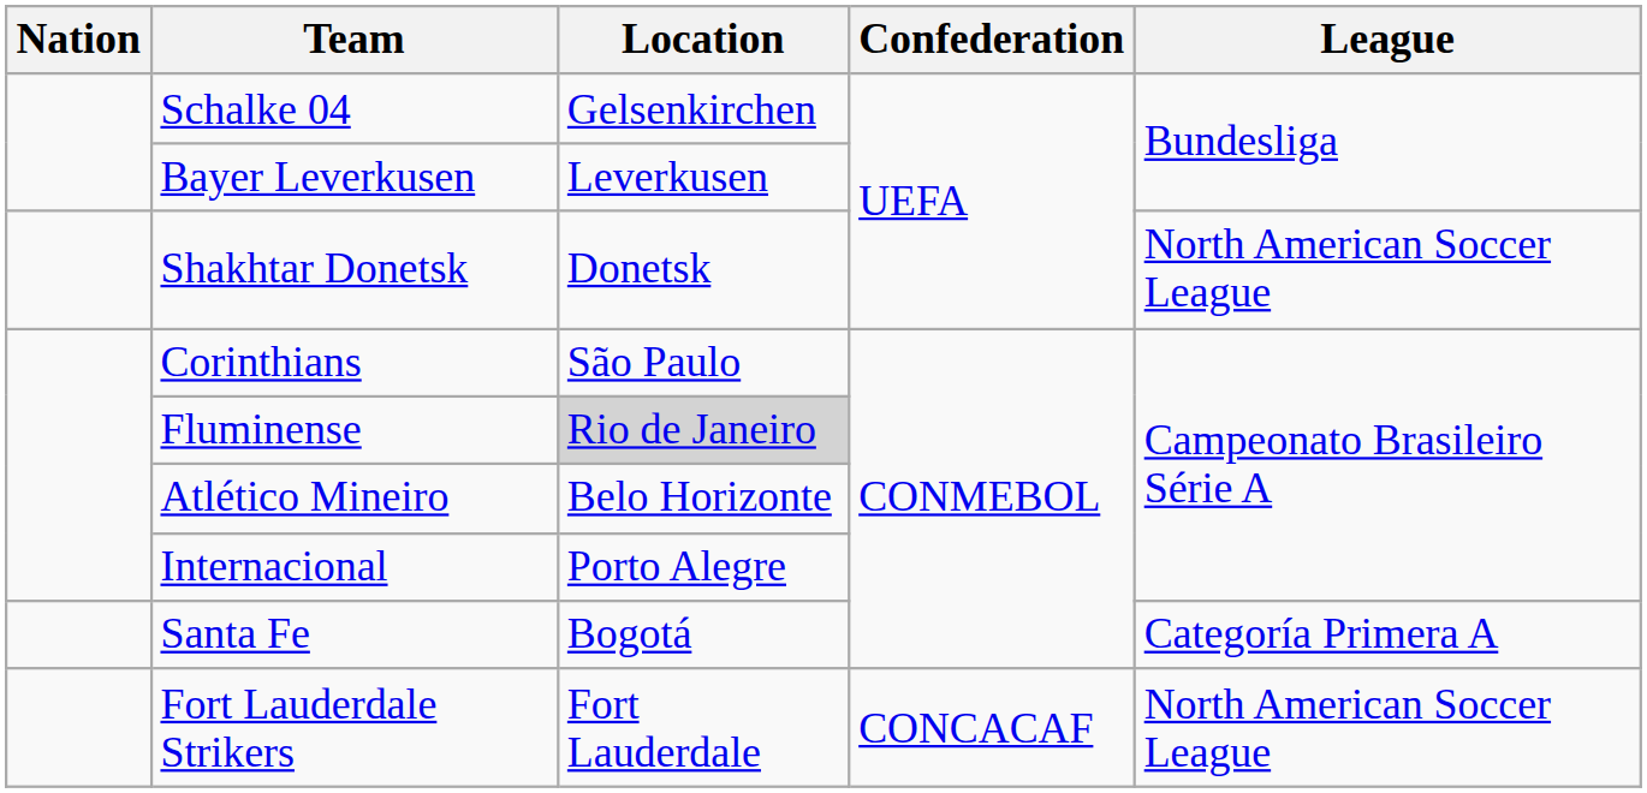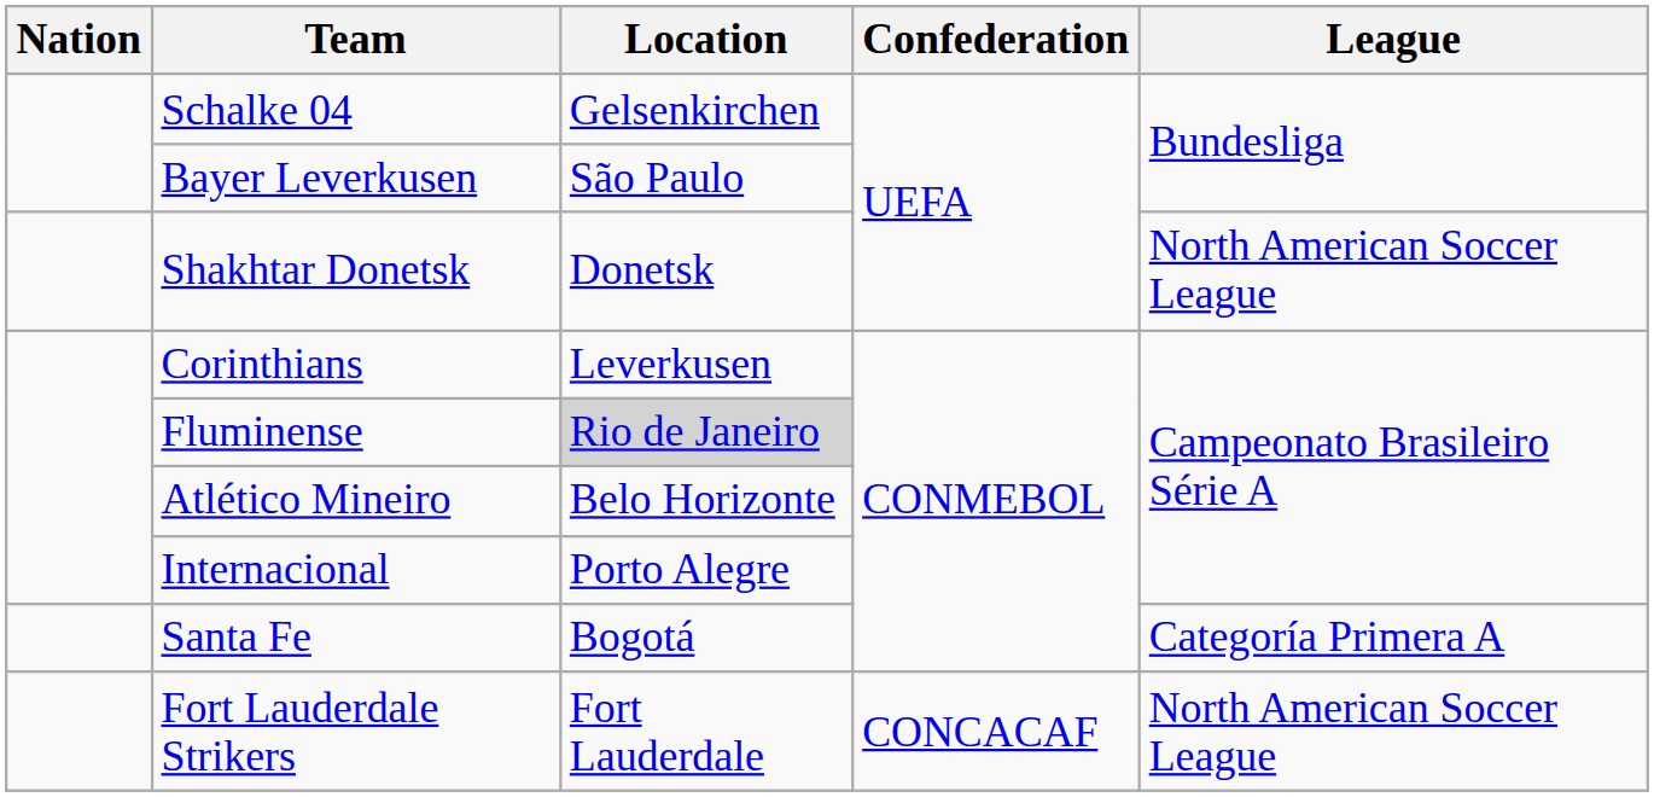Bayer Leverkusen | Location: Leverkusen -> São Paulo
Corinthians | Location: São Paulo -> Leverkusen
